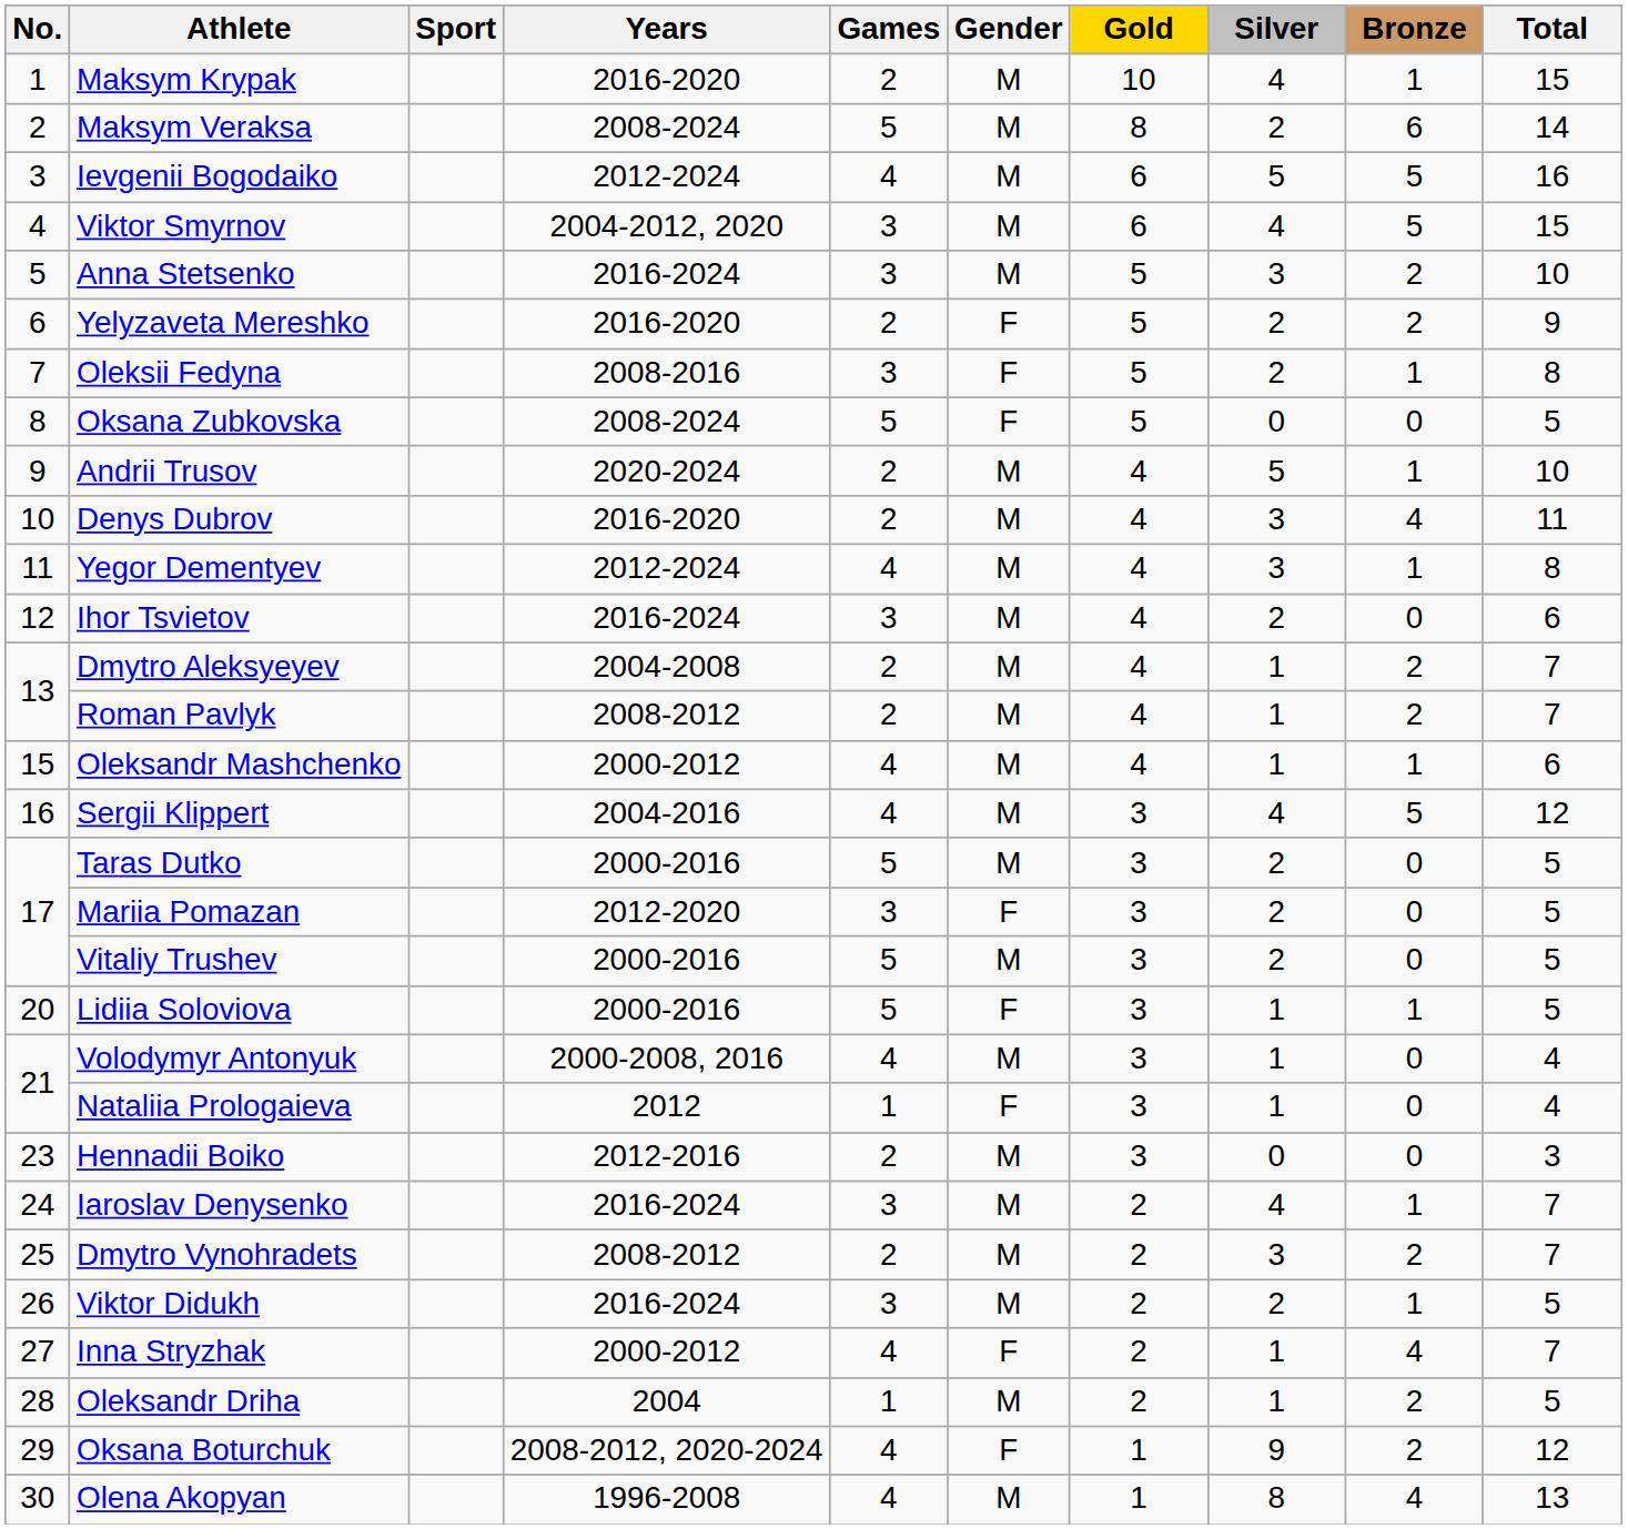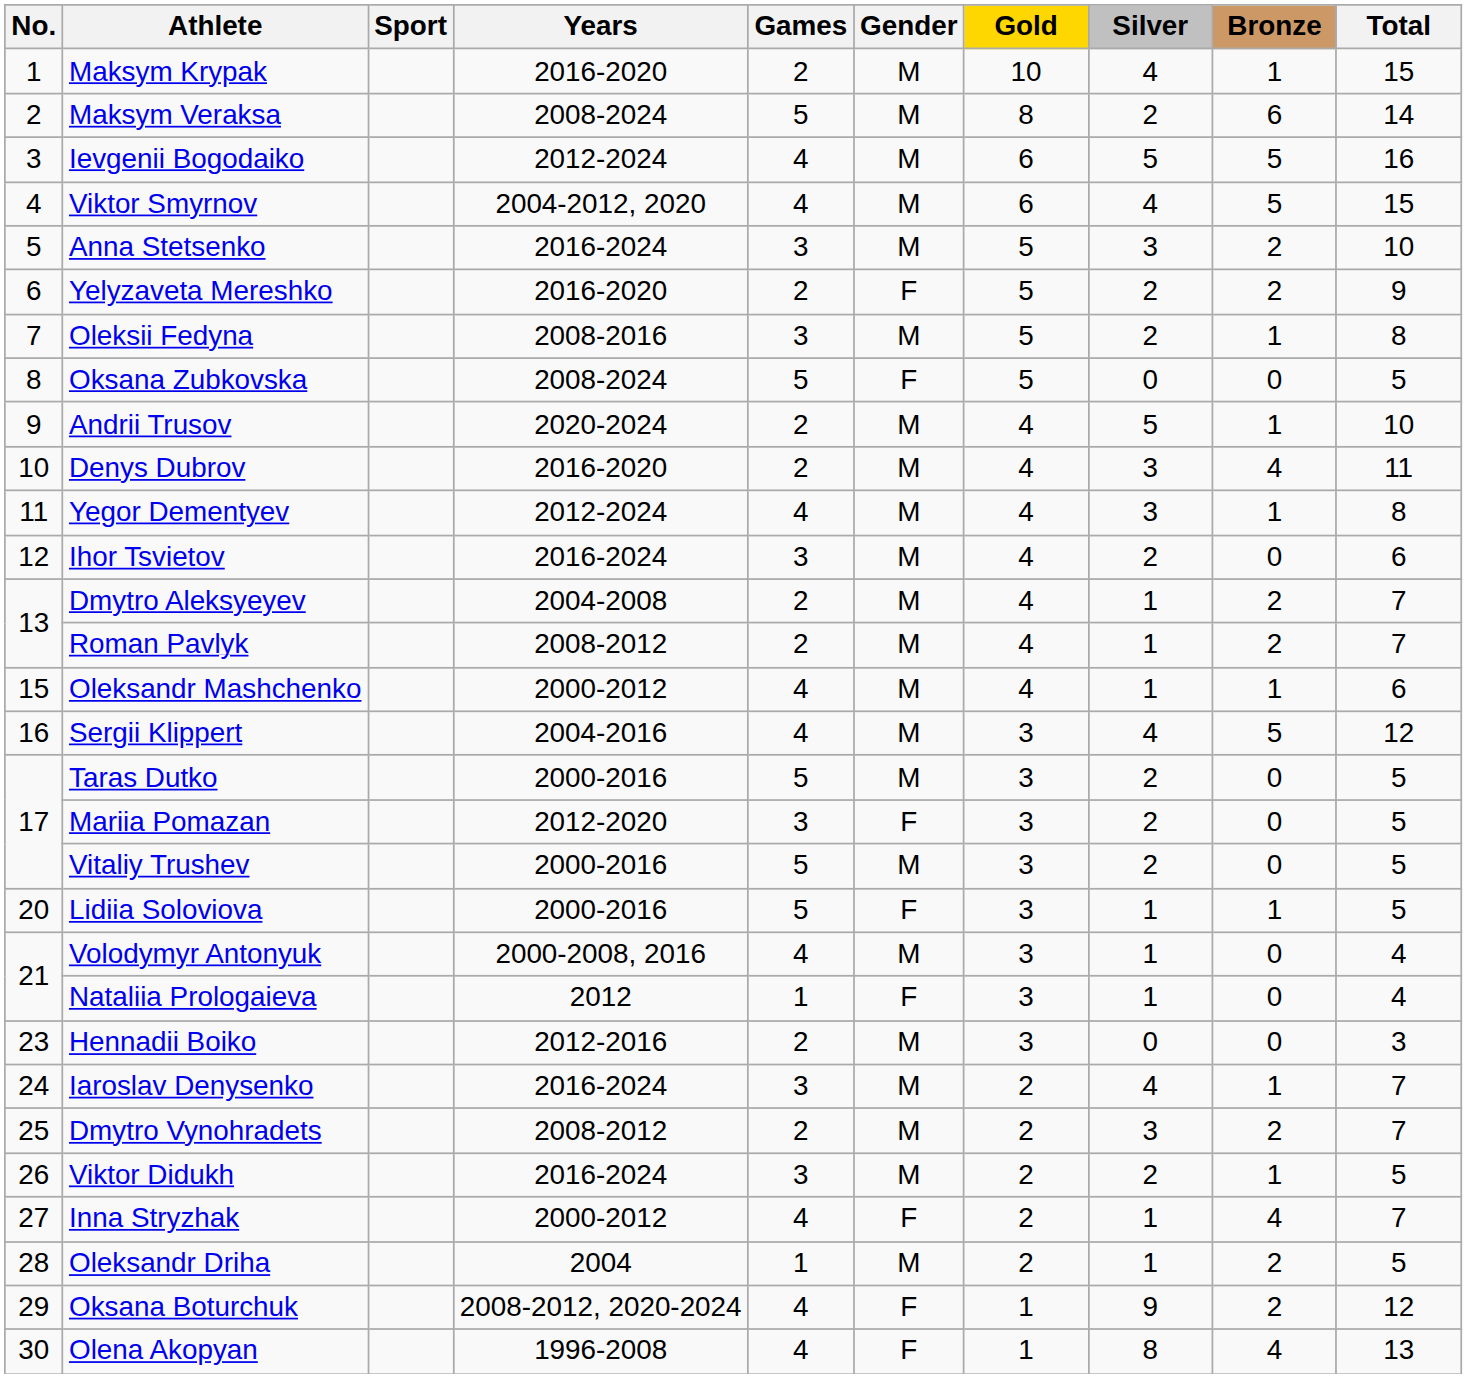Viktor Smyrnov | Games: 3 -> 4
Oleksii Fedyna | Gender: F -> M
Olena Akopyan | Gender: M -> F
